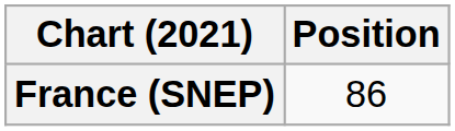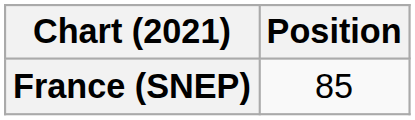France (SNEP) | Position: 86 -> 85
